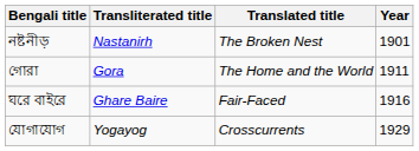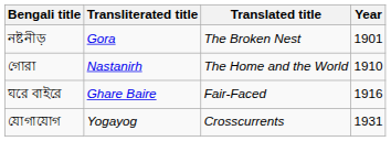নষ্টনীড় | Transliterated title: Nastanirh -> Gora
গোরা | Transliterated title: Gora -> Nastanirh
গোরা | Year: 1911 -> 1910
যোগাযোগ | Year: 1929 -> 1931
